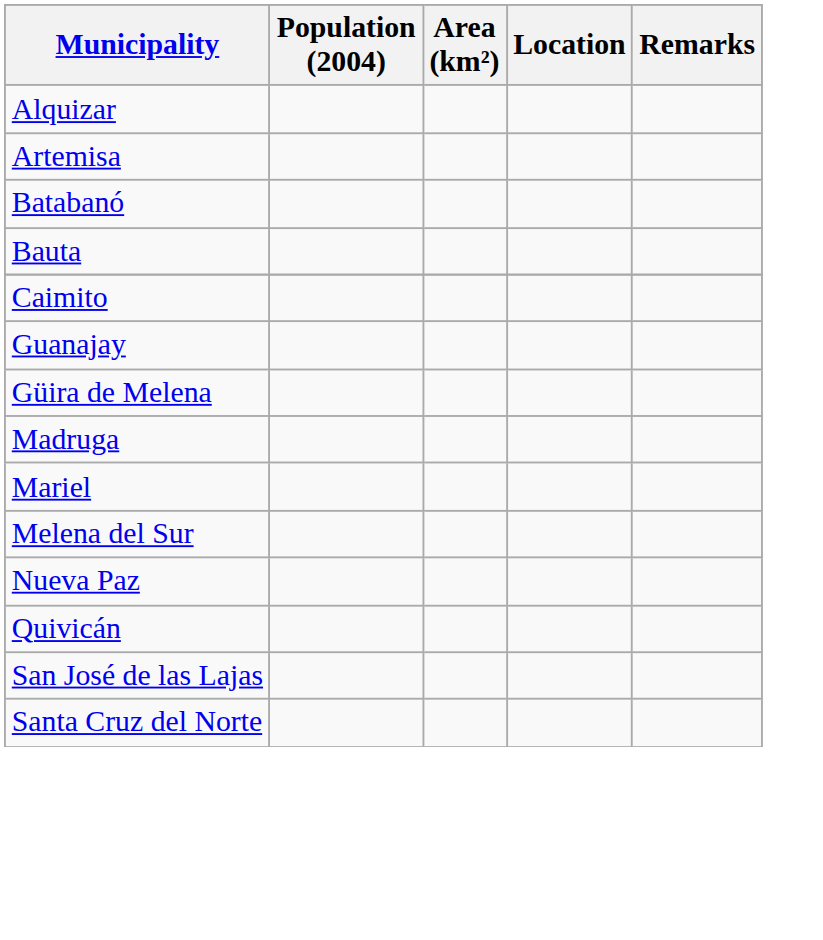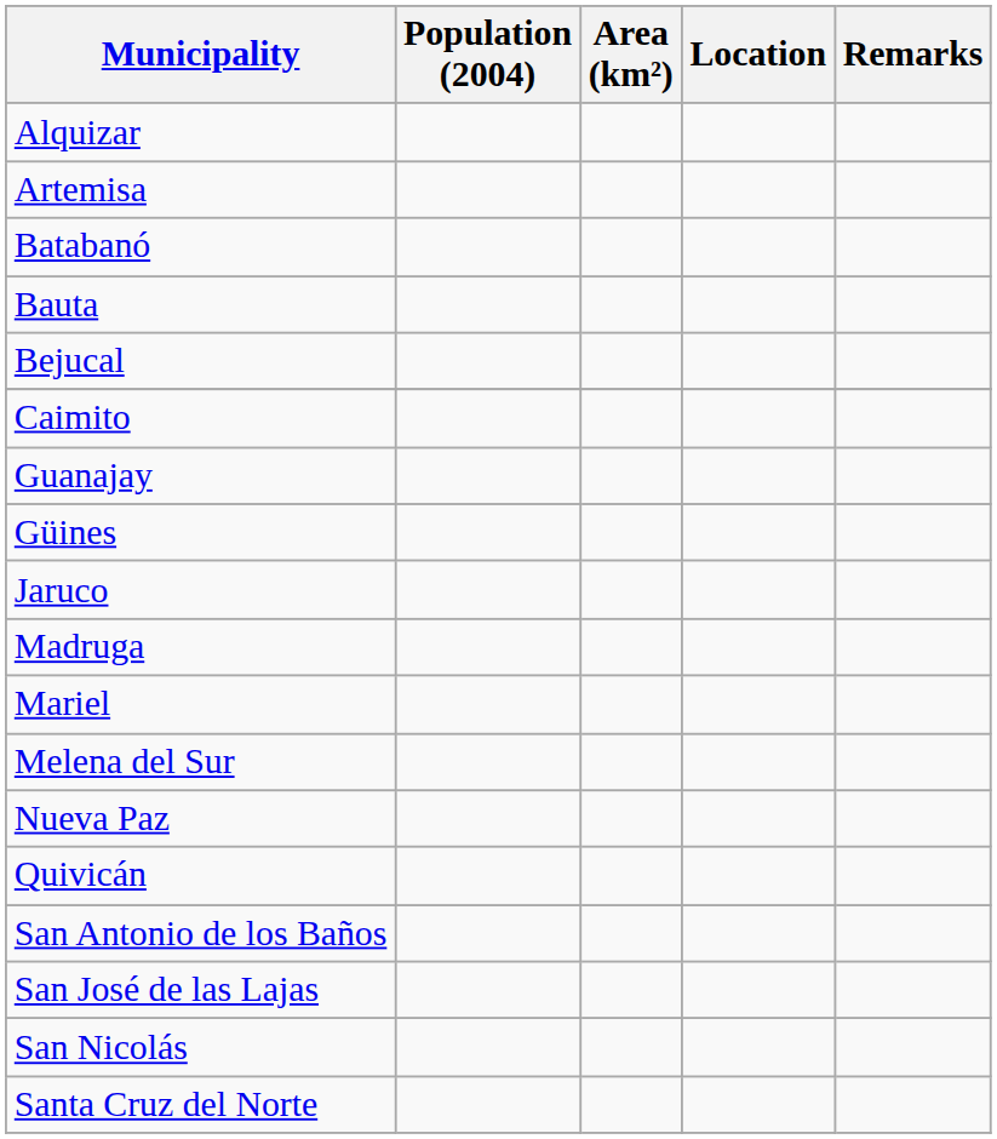+ row: Bejucal
+ row: Güines
- row: Güira de Melena
+ row: Jaruco
+ row: San Antonio de los Baños
+ row: San Nicolás
